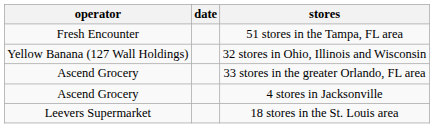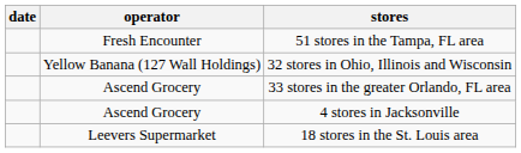columns swapped: operator <-> date
